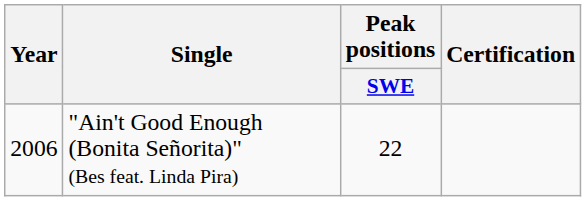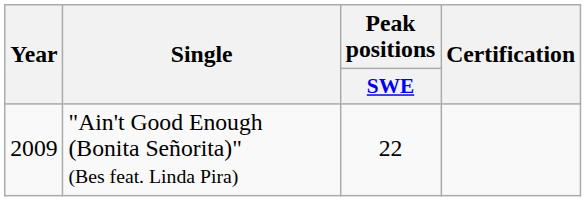"Ain't Good Enough (Bonita Señorita)" (Bes feat. Linda Pira) | Year: 2006 -> 2009
